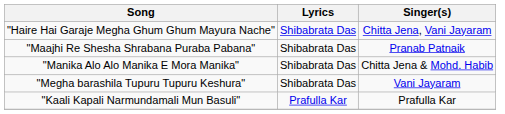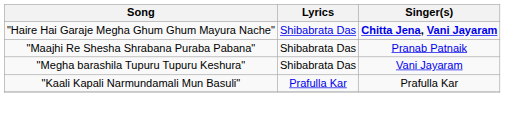"Haire Hai Garaje Megha Ghum Ghum Mayura Nache" | Singer(s): normal -> bold
- row: "Manika Alo Alo Manika E Mora Manika" | Shibabrata Das | Chitta Jena & Mohd. Habib
